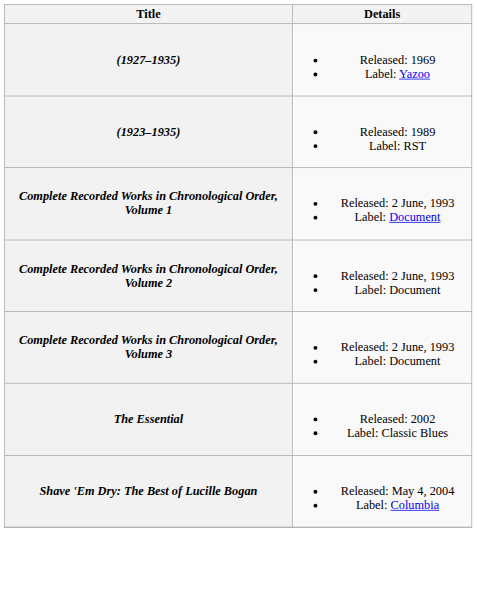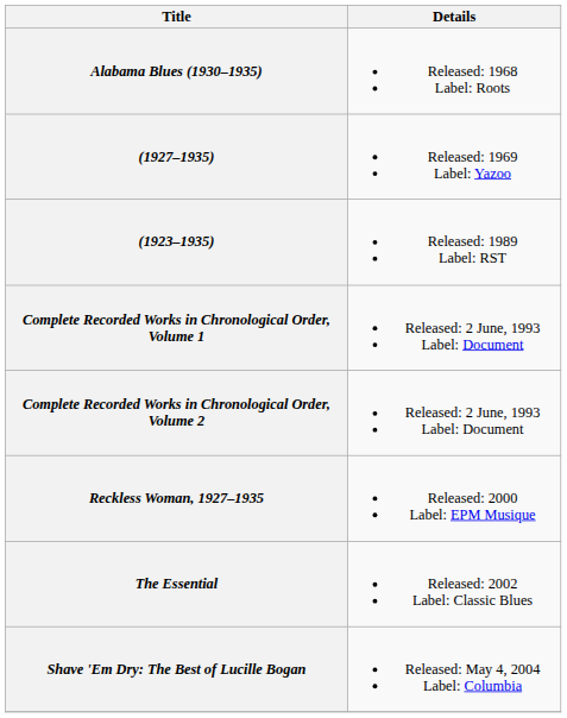+ row: Alabama Blues (1930–1935) | Released: 1968 Label: Roots
- row: Complete Recorded Works in Chronological Order, Volume 3 | Released: 2 June, 1993 Label: Document
+ row: Reckless Woman, 1927–1935 | Released: 2000 Label: EPM Musique
